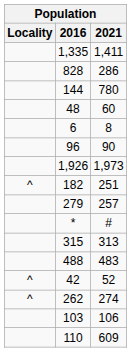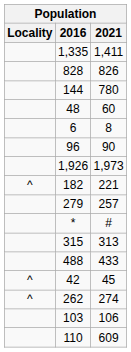828 | 2021: 286 -> 826
182 | 2021: 251 -> 221
488 | 2021: 483 -> 433
42 | 2021: 52 -> 45
